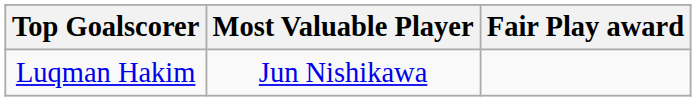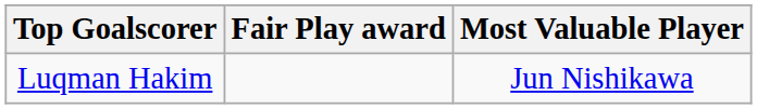columns swapped: Most Valuable Player <-> Fair Play award
